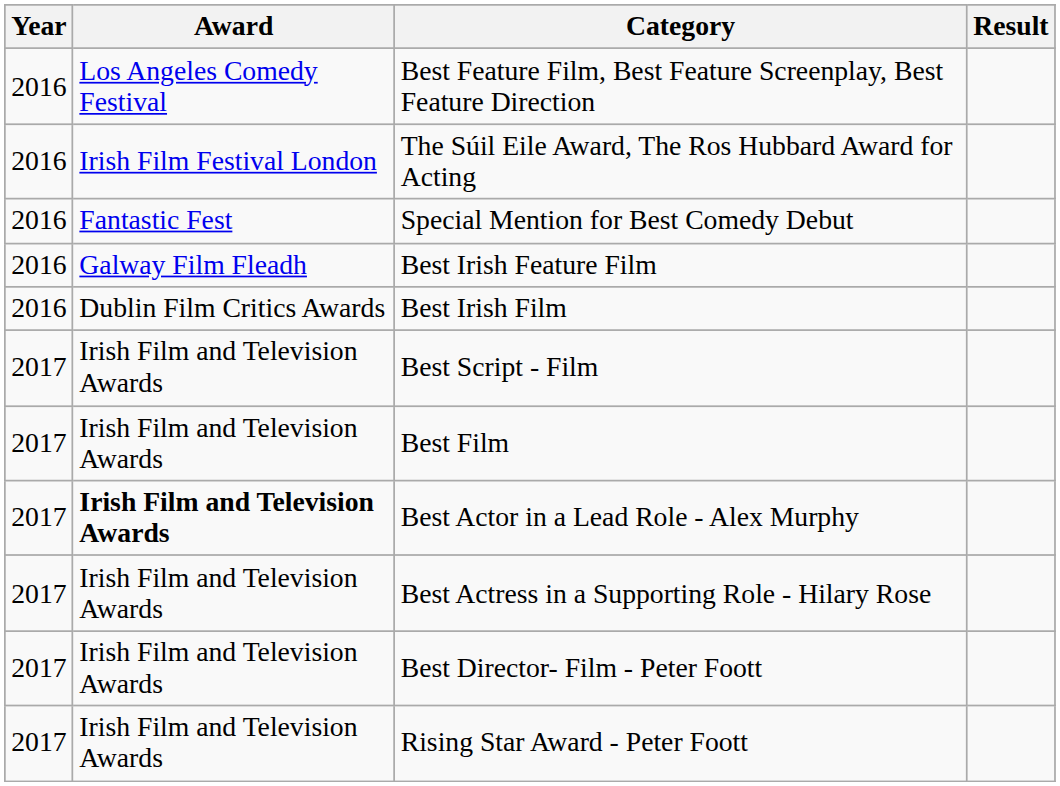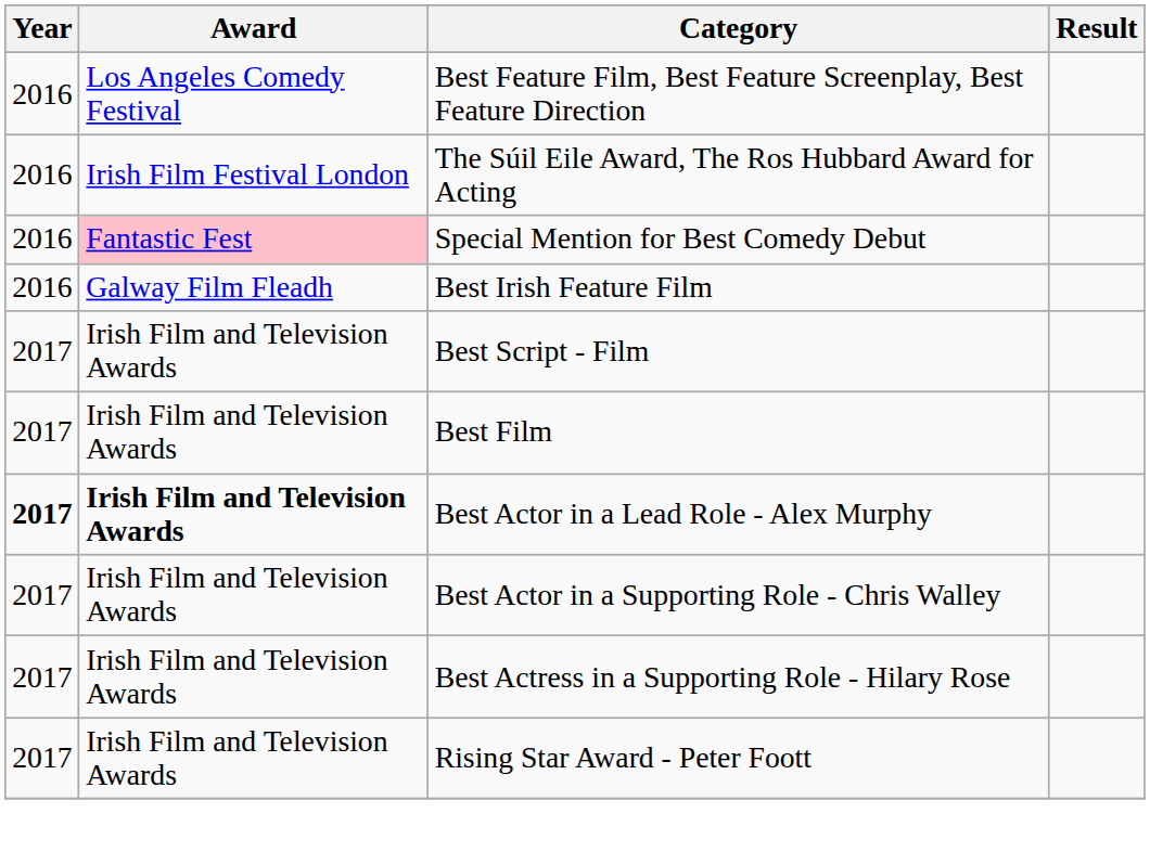Special Mention for Best Comedy Debut | Award: no background -> pink background
- row: 2016 | Dublin Film Critics Awards | Best Irish Film
Best Actor in a Lead Role - Alex Murphy | Year: normal -> bold
+ row: 2017 | Irish Film and Television Awards | Best Actor in a Supporting Role - Chris Walley
- row: 2017 | Irish Film and Television Awards | Best Director- Film - Peter Foott
